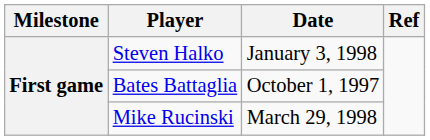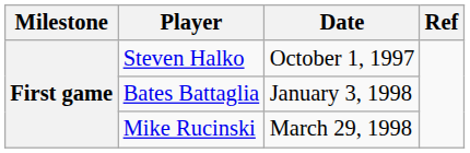Steven Halko | Date: January 3, 1998 -> October 1, 1997
Bates Battaglia | Date: October 1, 1997 -> January 3, 1998
